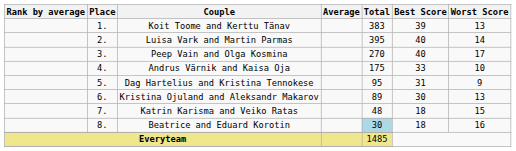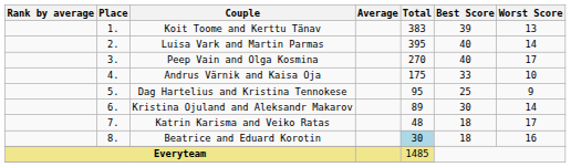Dag Hartelius and Kristina Tennokese | Best Score: 31 -> 25
Kristina Ojuland and Aleksandr Makarov | Worst Score: 13 -> 14
Katrin Karisma and Veiko Ratas | Worst Score: 15 -> 17
